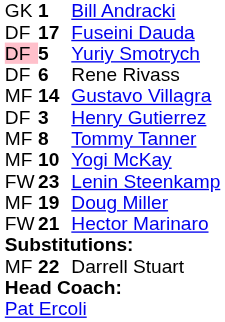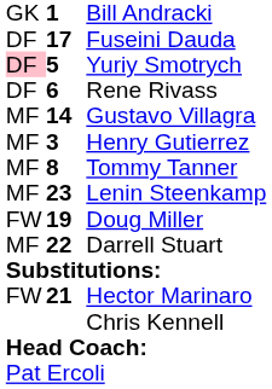Henry Gutierrez | column 1: DF -> MF
- row: MF | 10 | Yogi McKay
Lenin Steenkamp | column 1: FW -> MF
Doug Miller | column 1: MF -> FW
rows swapped: Hector Marinaro <-> Darrell Stuart
+ row: Chris Kennell
